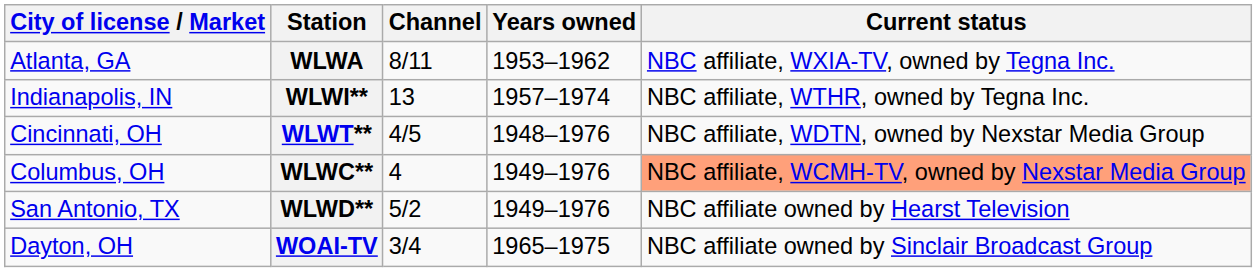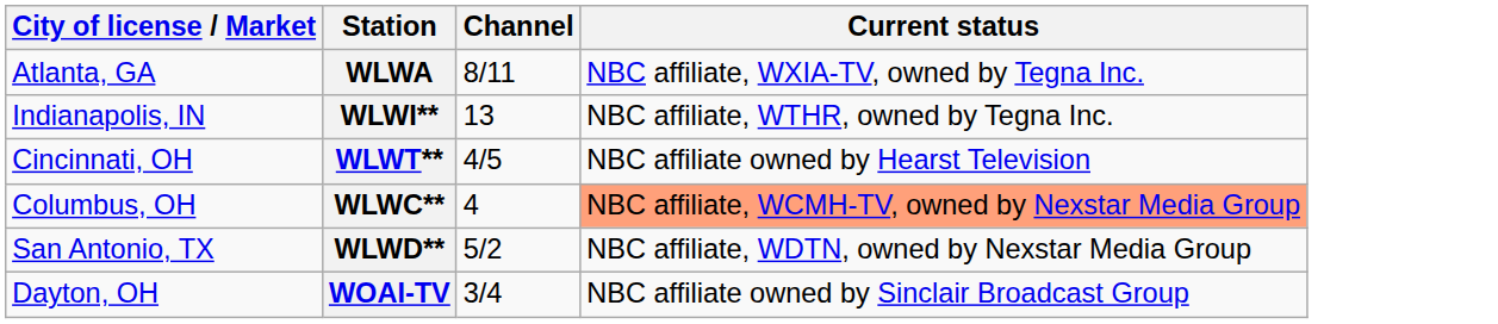- column: Years owned | 1953–1962 | 1957–1974 | 1948–1976 | 1949–1976 | 1949–1976 | 1965–1975
WLWT** | Current status: NBC affiliate, WDTN, owned by Nexstar Media Group -> NBC affiliate owned by Hearst Television
WLWD** | Current status: NBC affiliate owned by Hearst Television -> NBC affiliate, WDTN, owned by Nexstar Media Group
